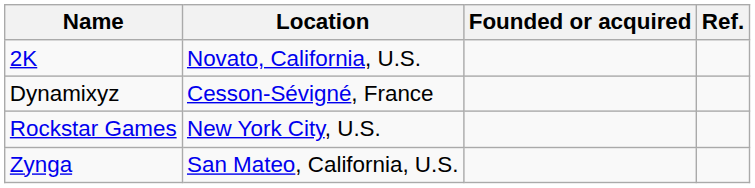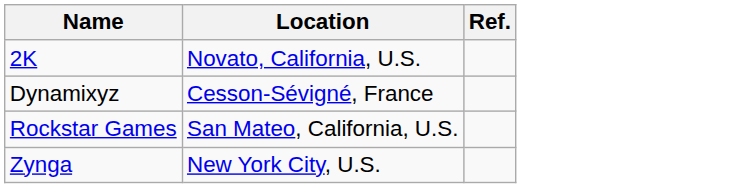- column: Founded or acquired
Rockstar Games | Location: New York City, U.S. -> San Mateo, California, U.S.
Zynga | Location: San Mateo, California, U.S. -> New York City, U.S.
